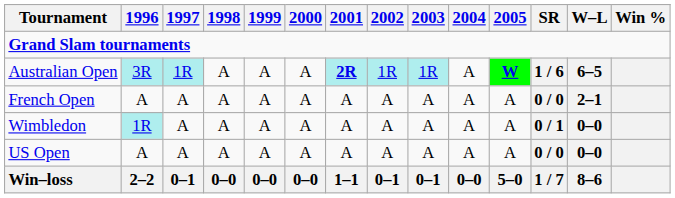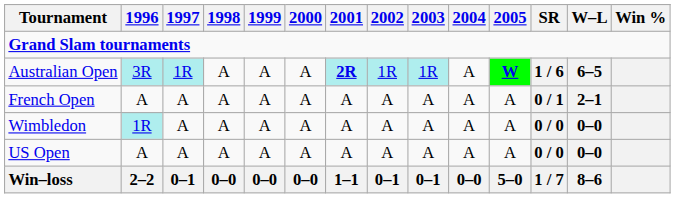French Open | SR: 0 / 0 -> 0 / 1
Wimbledon | SR: 0 / 1 -> 0 / 0
